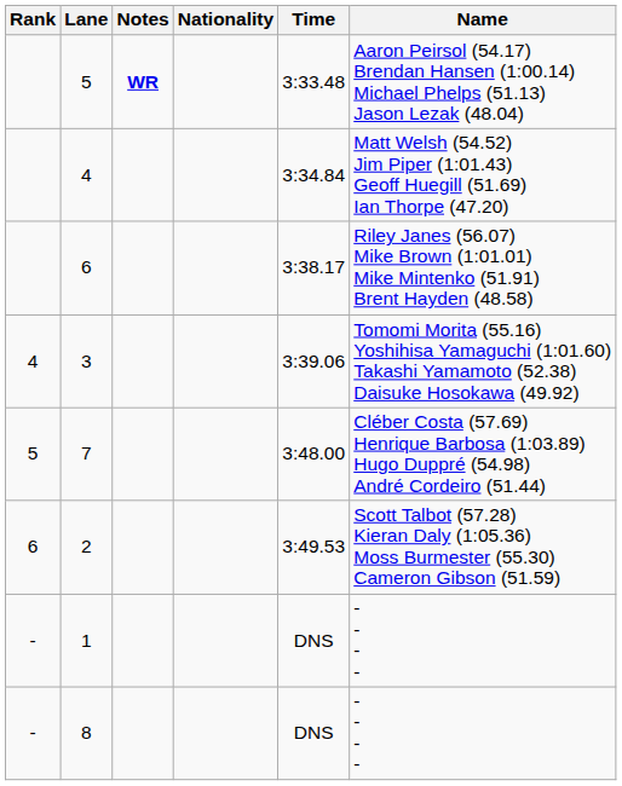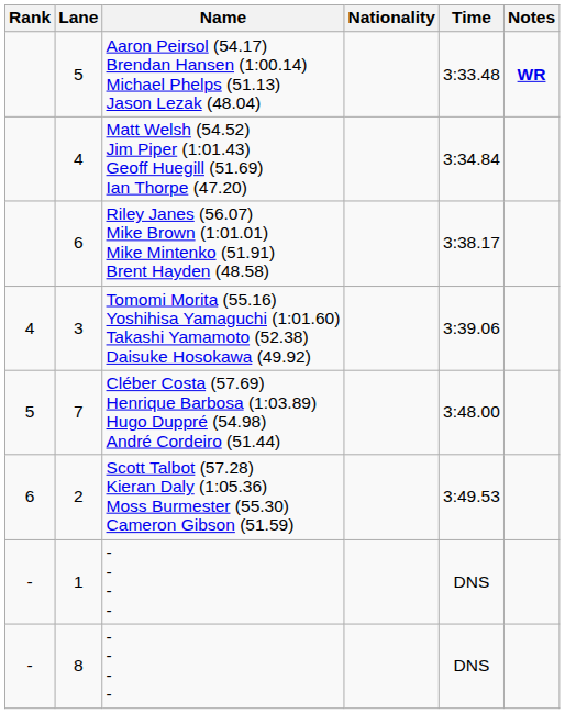columns swapped: Name <-> Notes
